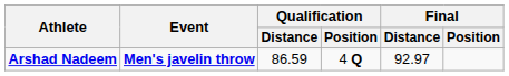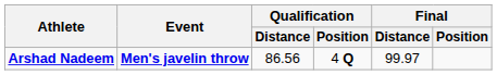Arshad Nadeem | Qualification / Distance: 86.59 -> 86.56
Arshad Nadeem | Final / Distance: 92.97 -> 99.97
